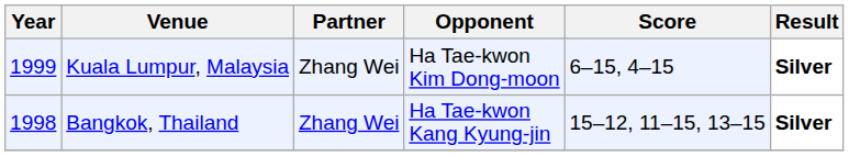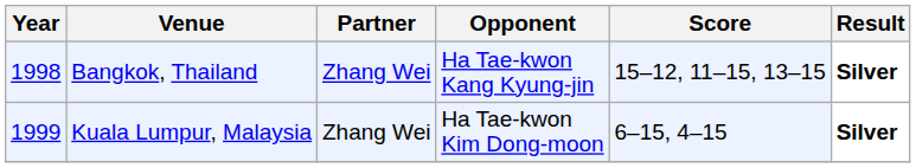rows swapped: Bangkok, Thailand <-> Kuala Lumpur, Malaysia
